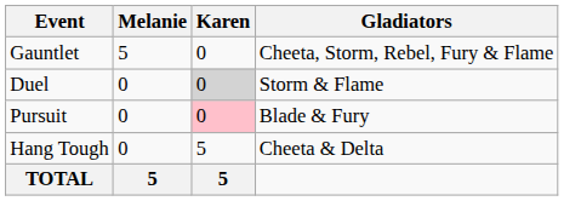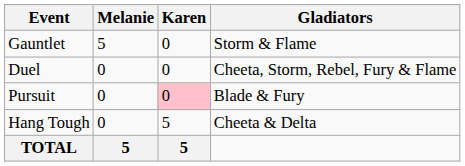Gauntlet | Gladiators: Cheeta, Storm, Rebel, Fury & Flame -> Storm & Flame
Duel | Karen: lightgrey background -> no background
Duel | Gladiators: Storm & Flame -> Cheeta, Storm, Rebel, Fury & Flame
